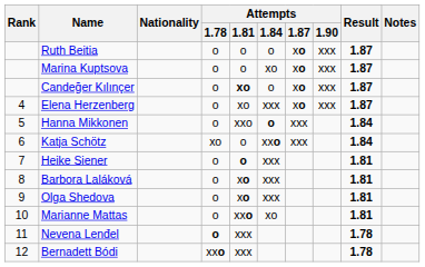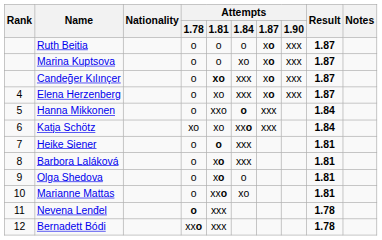Candeğer Kılınçer | Attempts / 1.84: o -> xxx
Katja Schötz | Attempts / 1.81: o -> xo
Olga Shedova | Attempts / 1.84: xxx -> o
